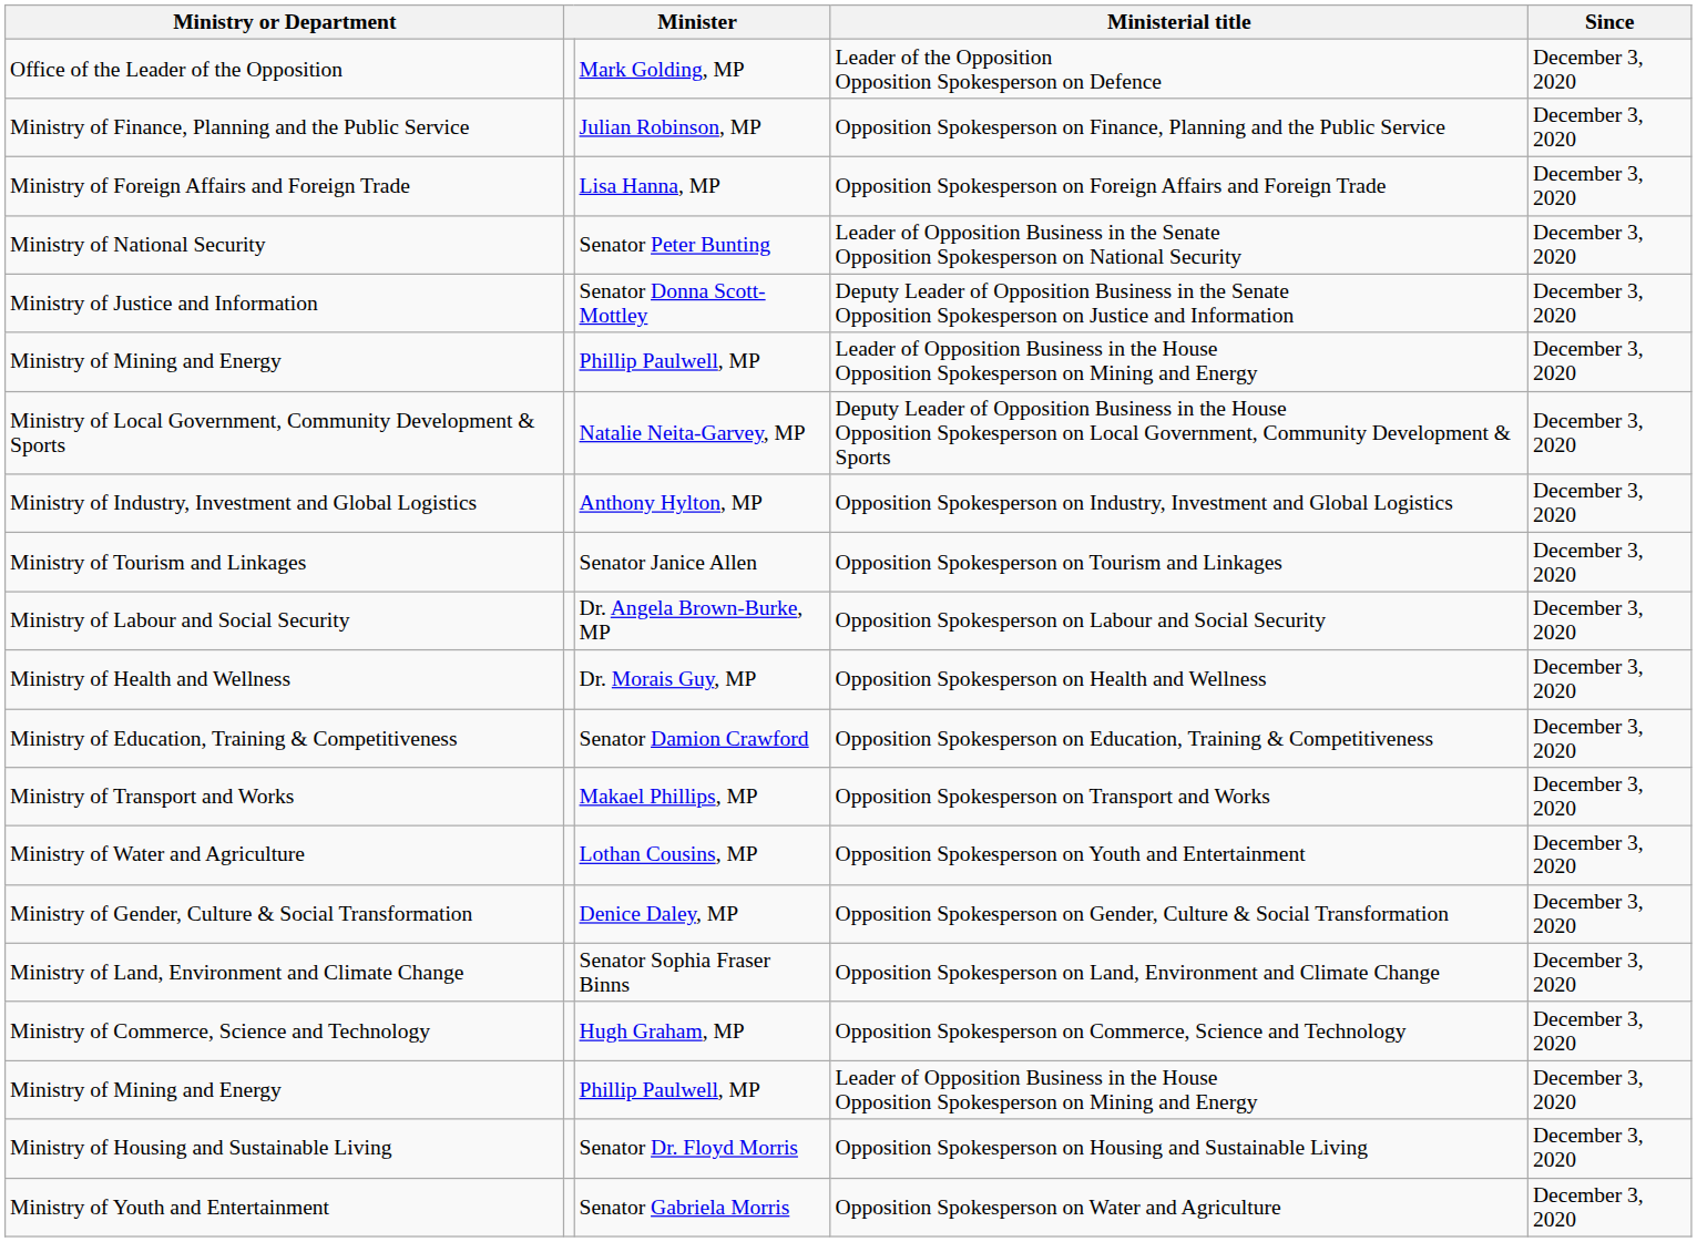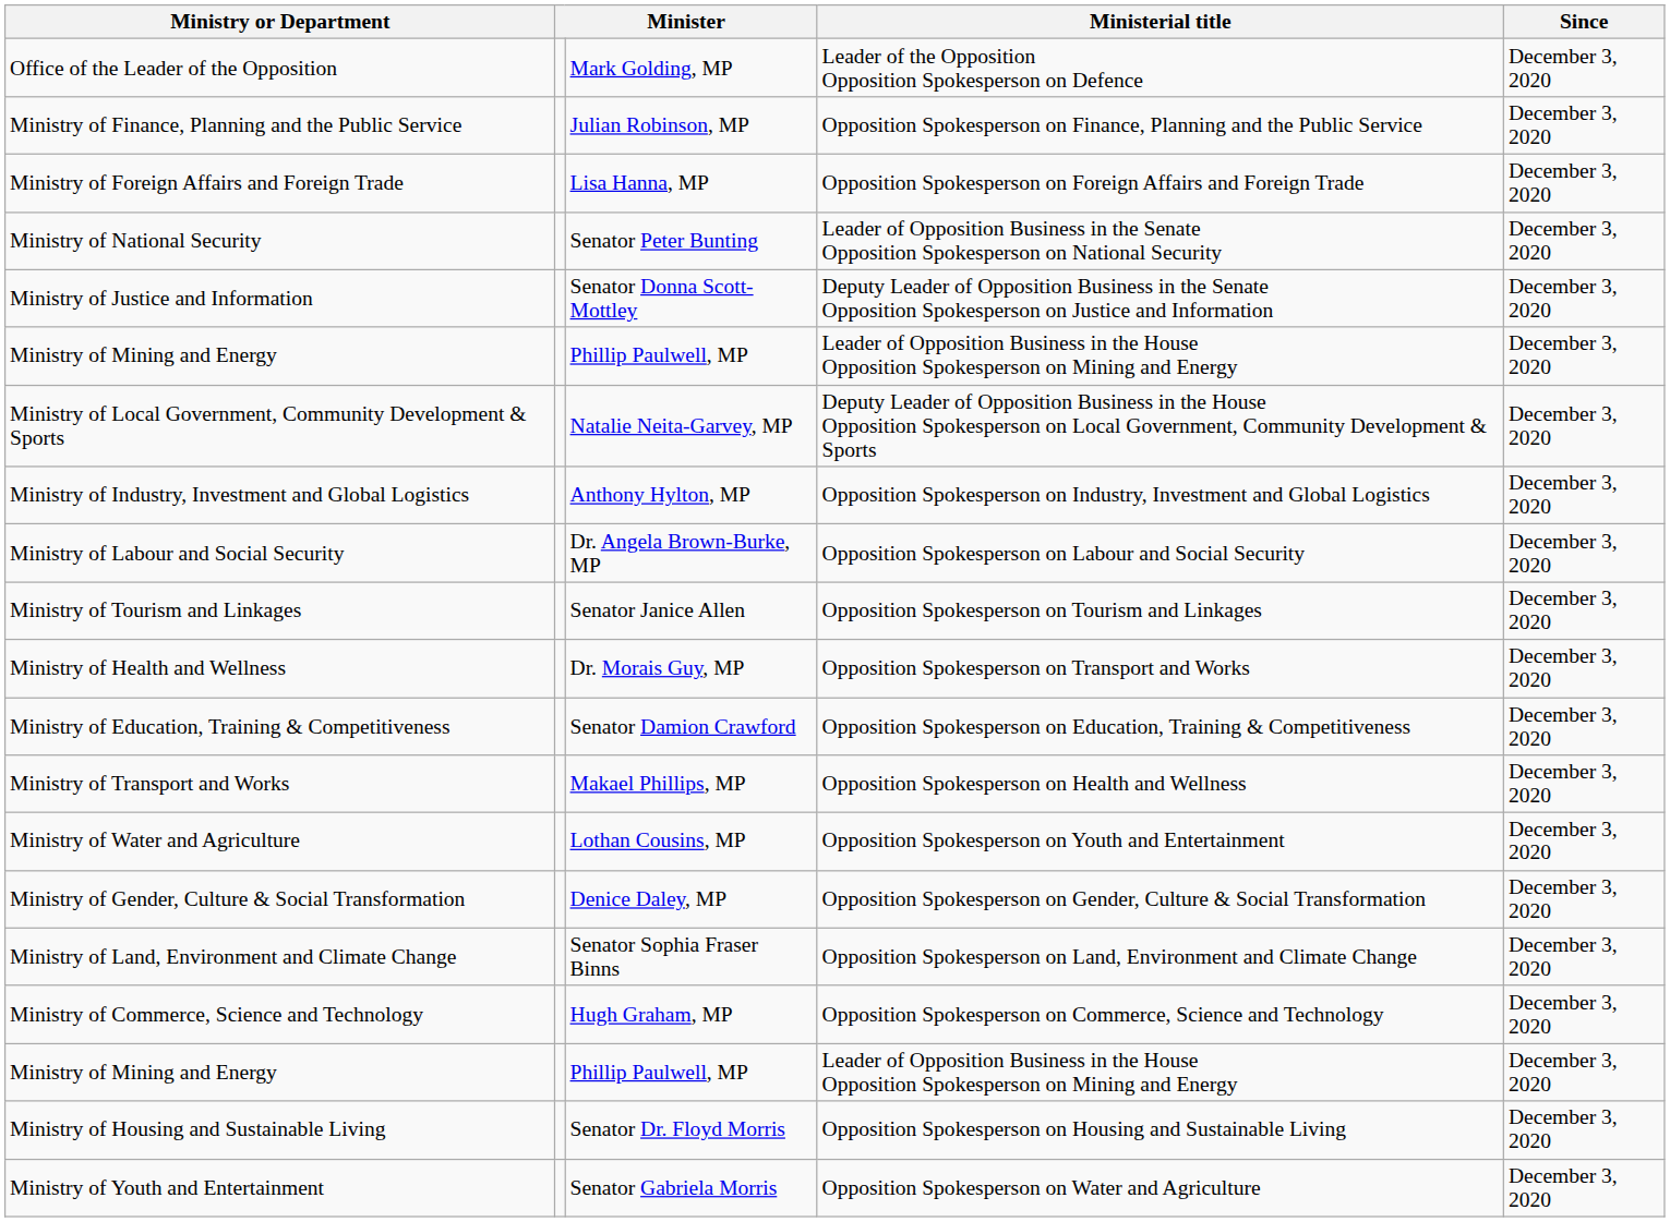rows swapped: Ministry of Labour and Social Security <-> Ministry of Tourism and Linkages
Ministry of Health and Wellness | Ministerial title: Opposition Spokesperson on Health and Wellness -> Opposition Spokesperson on Transport and Works
Ministry of Transport and Works | Ministerial title: Opposition Spokesperson on Transport and Works -> Opposition Spokesperson on Health and Wellness
